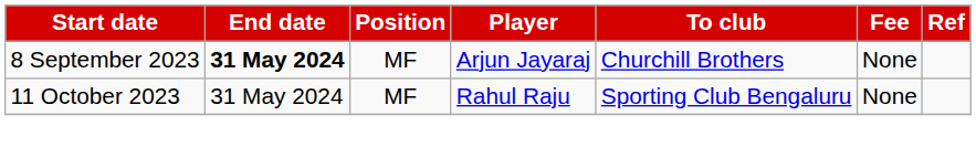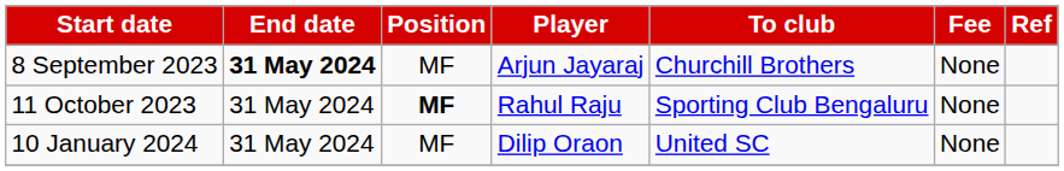11 October 2023 | Position: normal -> bold
+ row: 10 January 2024 | 31 May 2024 | MF | Dilip Oraon | United SC | None
